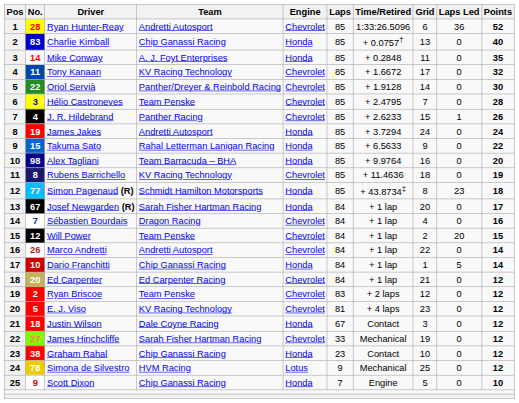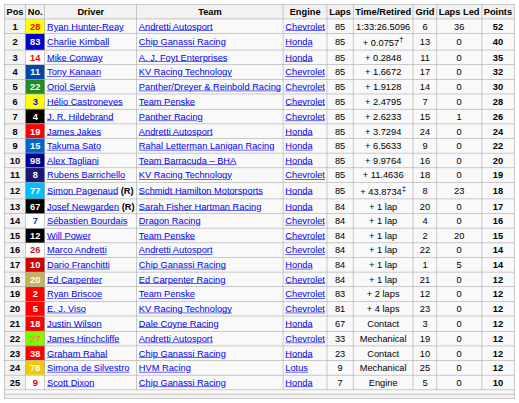James Hinchcliffe | Team: Sarah Fisher Hartman Racing -> Andretti Autosport
